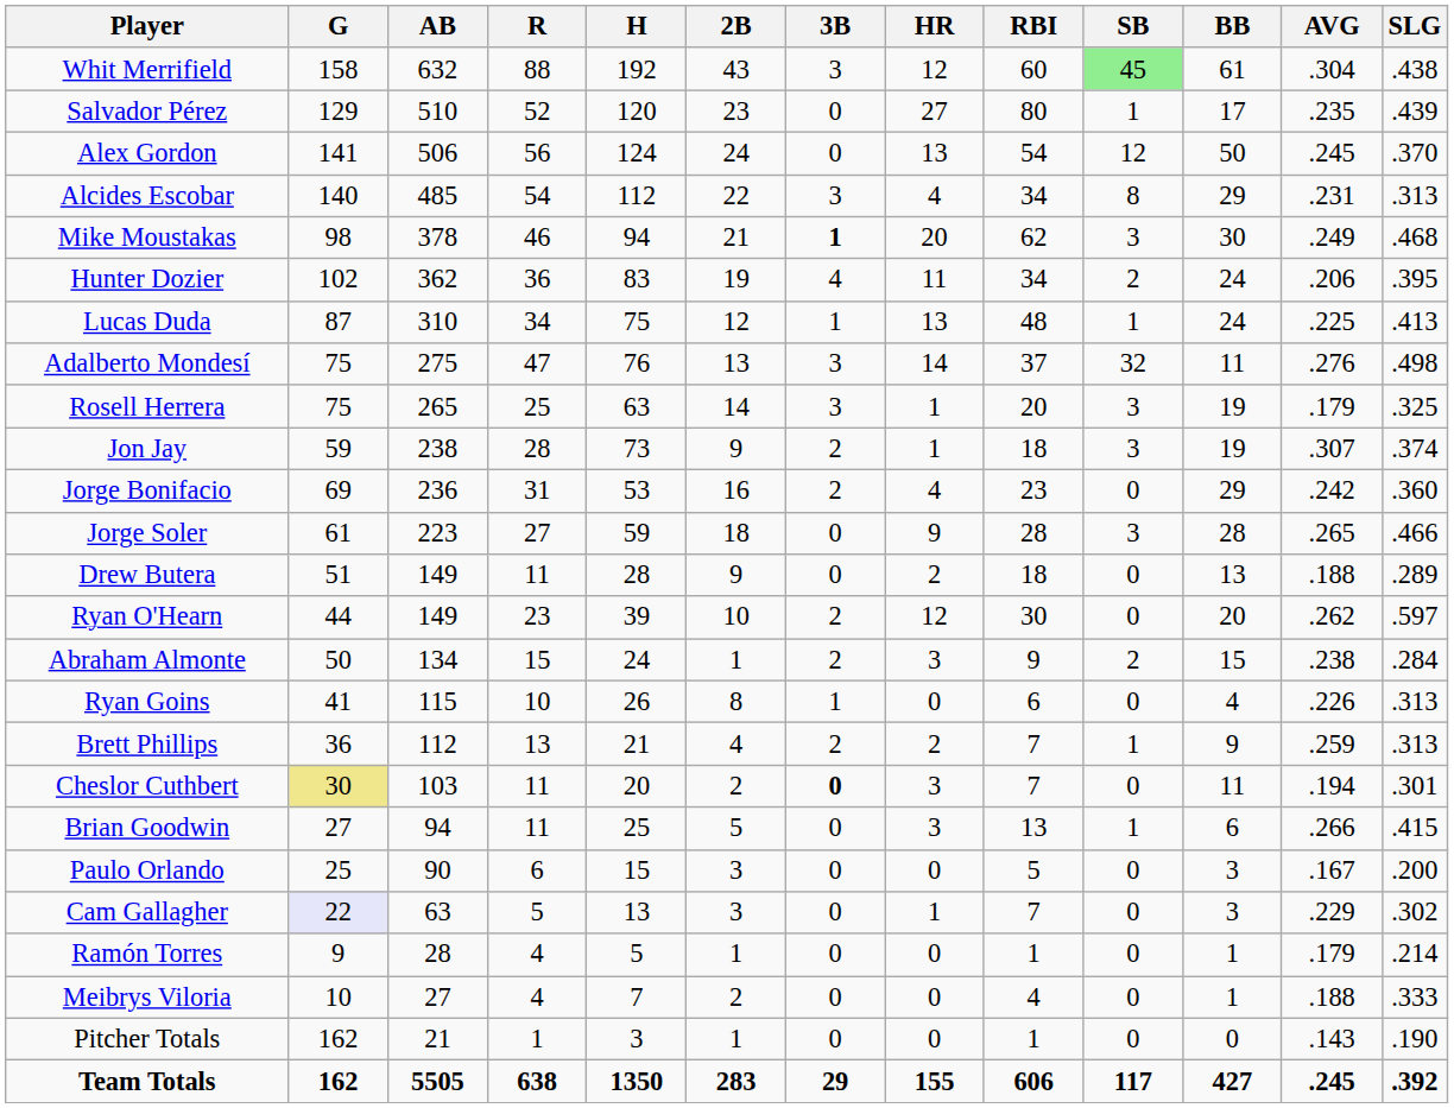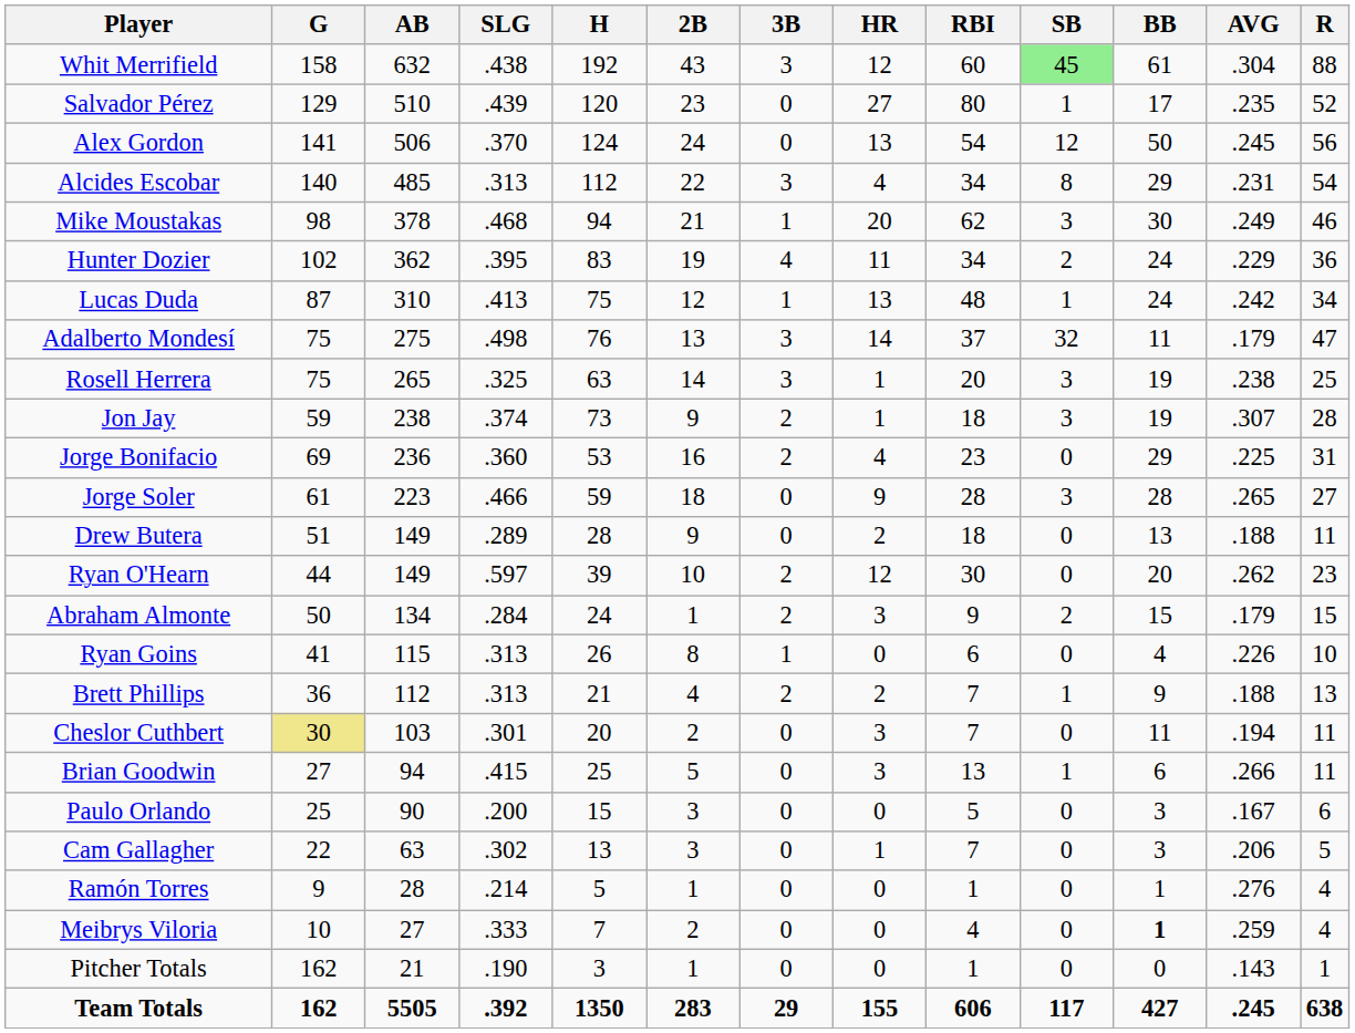columns swapped: R <-> SLG
Mike Moustakas | 3B: bold -> normal
Hunter Dozier | AVG: .206 -> .229
Lucas Duda | AVG: .225 -> .242
Adalberto Mondesí | AVG: .276 -> .179
Rosell Herrera | AVG: .179 -> .238
Jorge Bonifacio | AVG: .242 -> .225
Abraham Almonte | AVG: .238 -> .179
Brett Phillips | AVG: .259 -> .188
Cheslor Cuthbert | 3B: bold -> normal
Cam Gallagher | G: lavender background -> no background
Cam Gallagher | AVG: .229 -> .206
Ramón Torres | AVG: .179 -> .276
Meibrys Viloria | BB: normal -> bold
Meibrys Viloria | AVG: .188 -> .259
